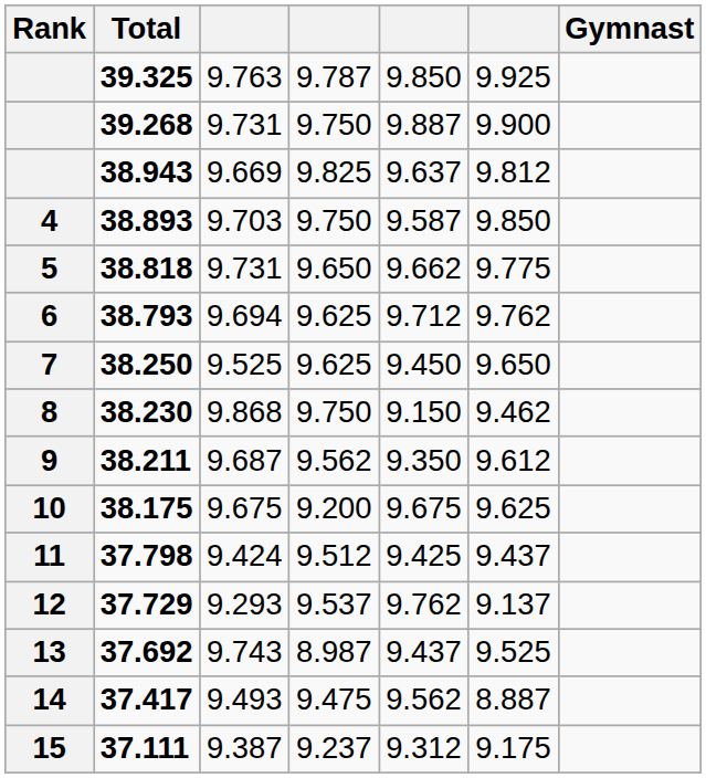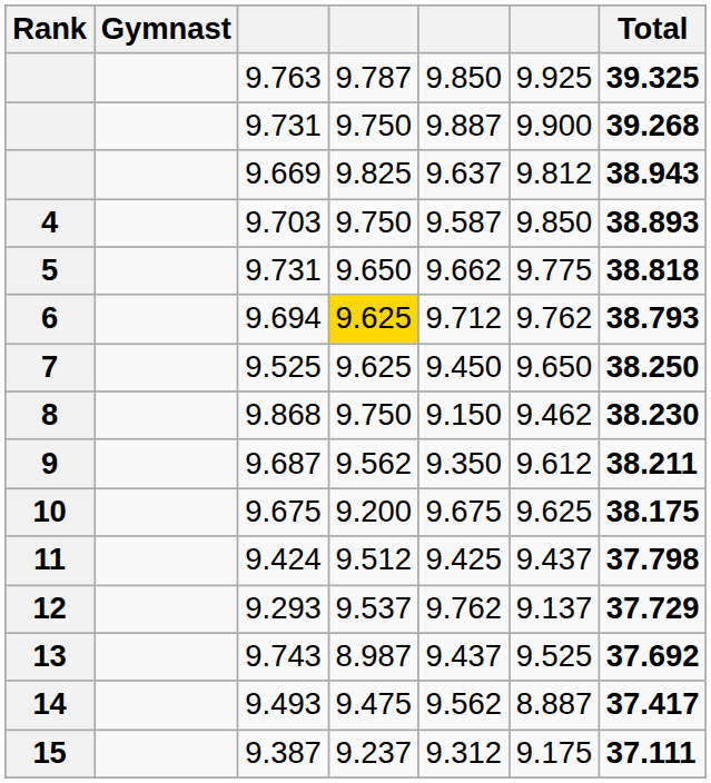columns swapped: Gymnast <-> Total
9.694 | column 4: no background -> gold background
